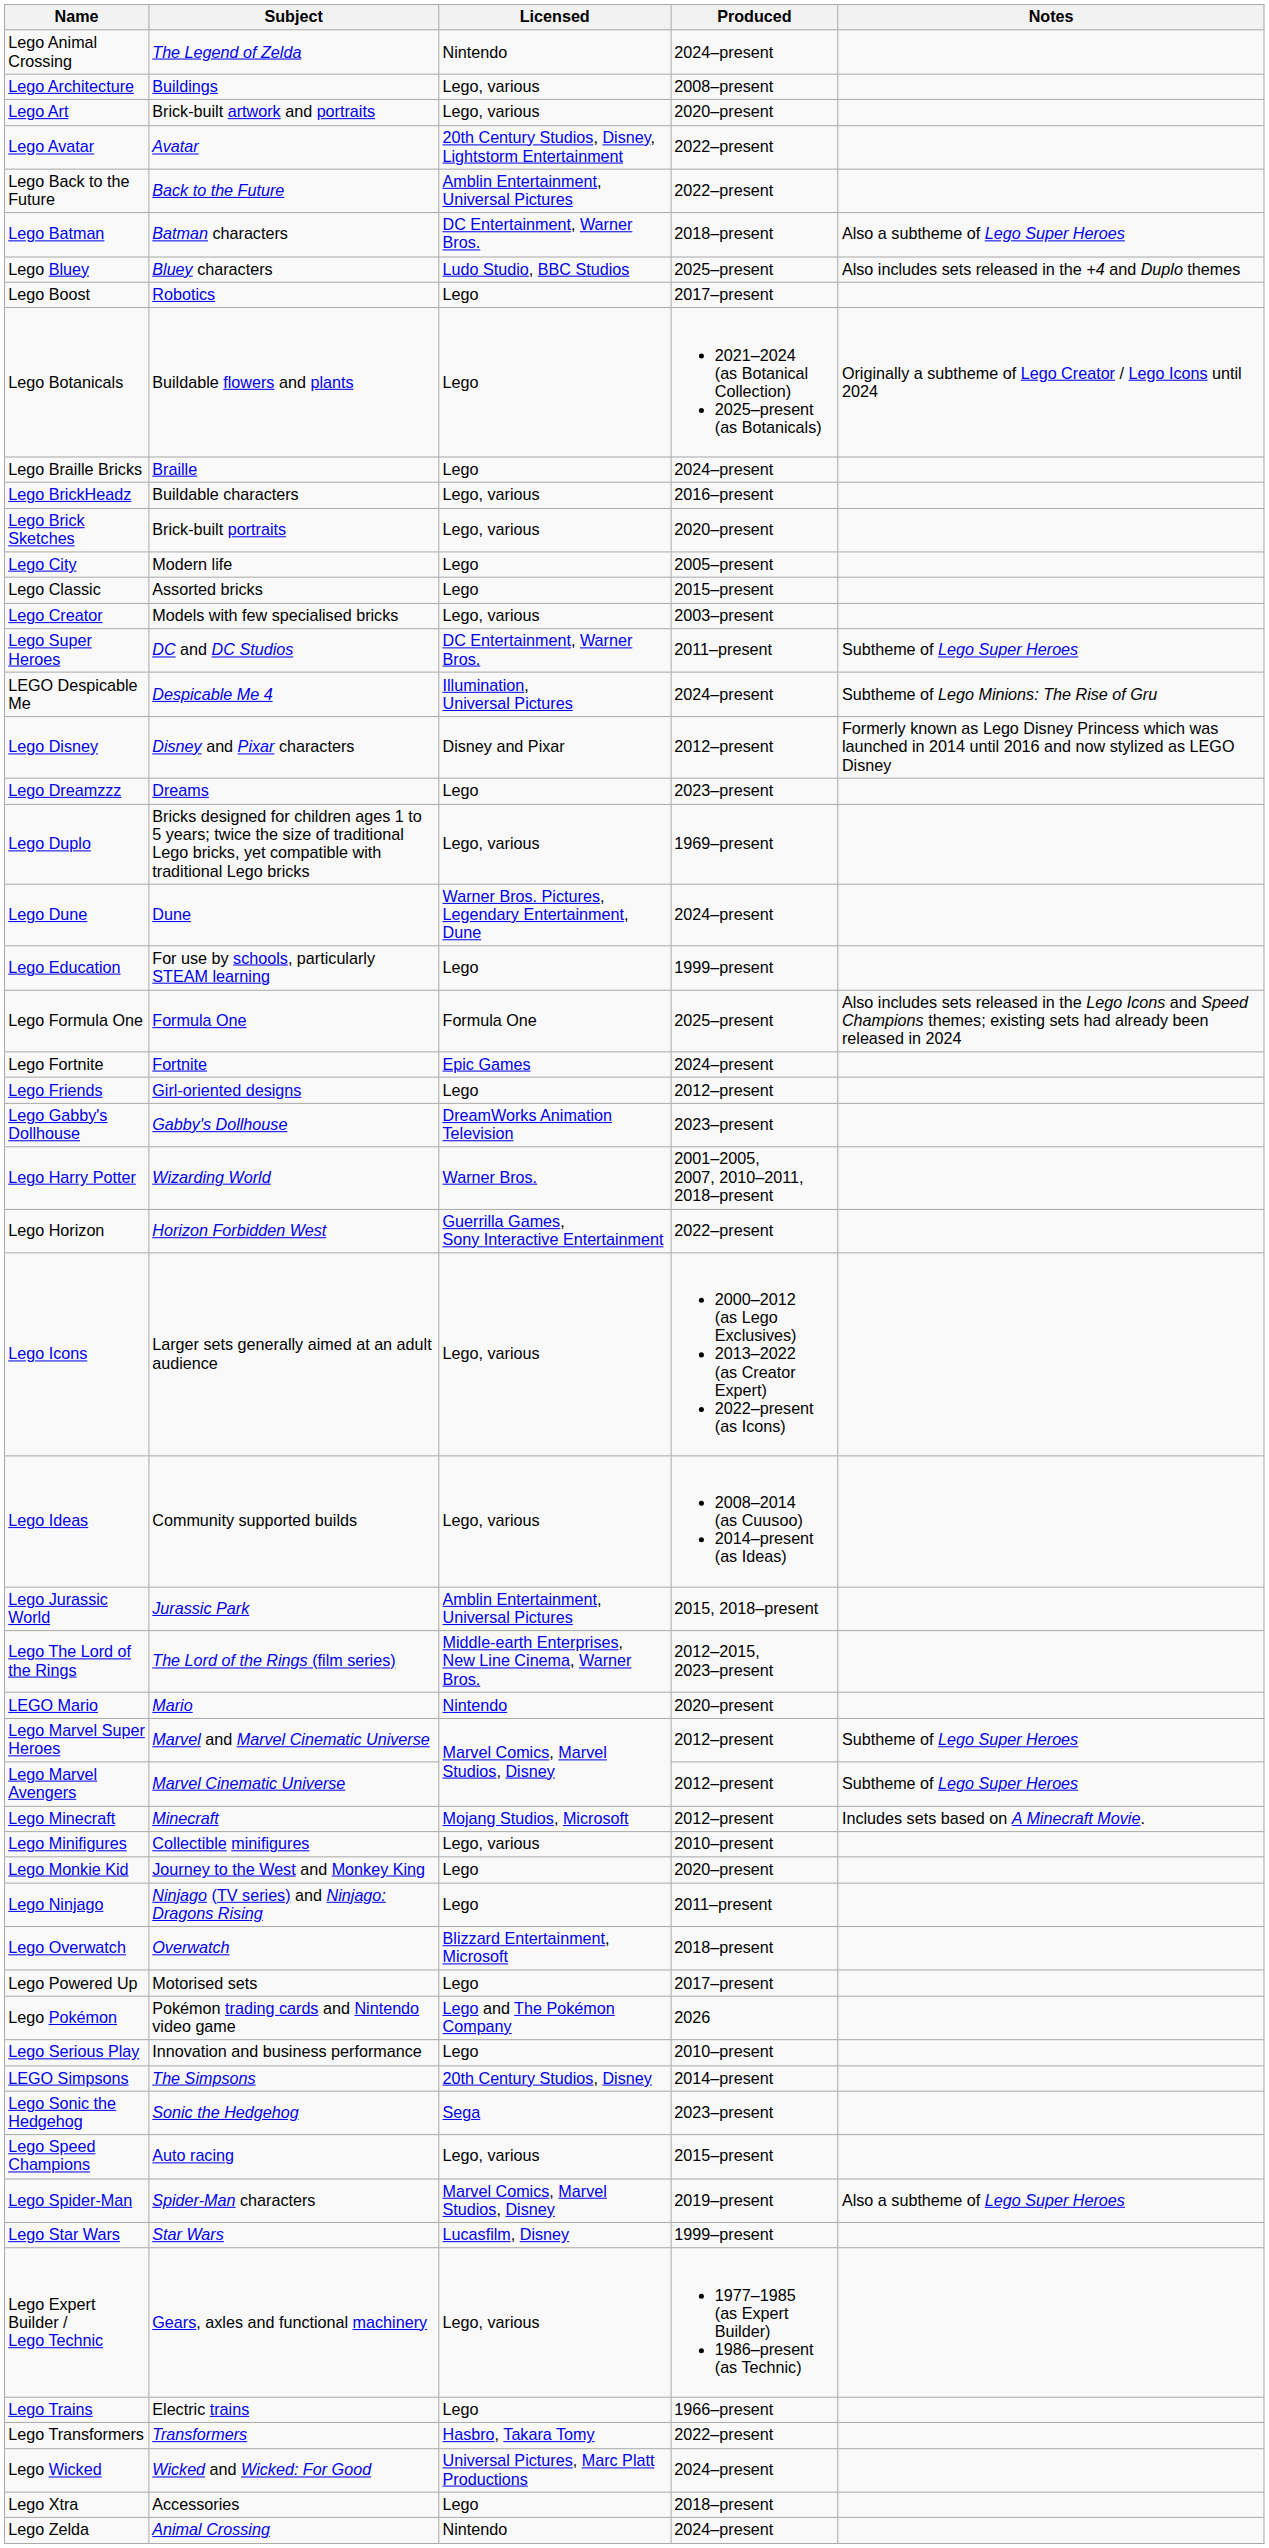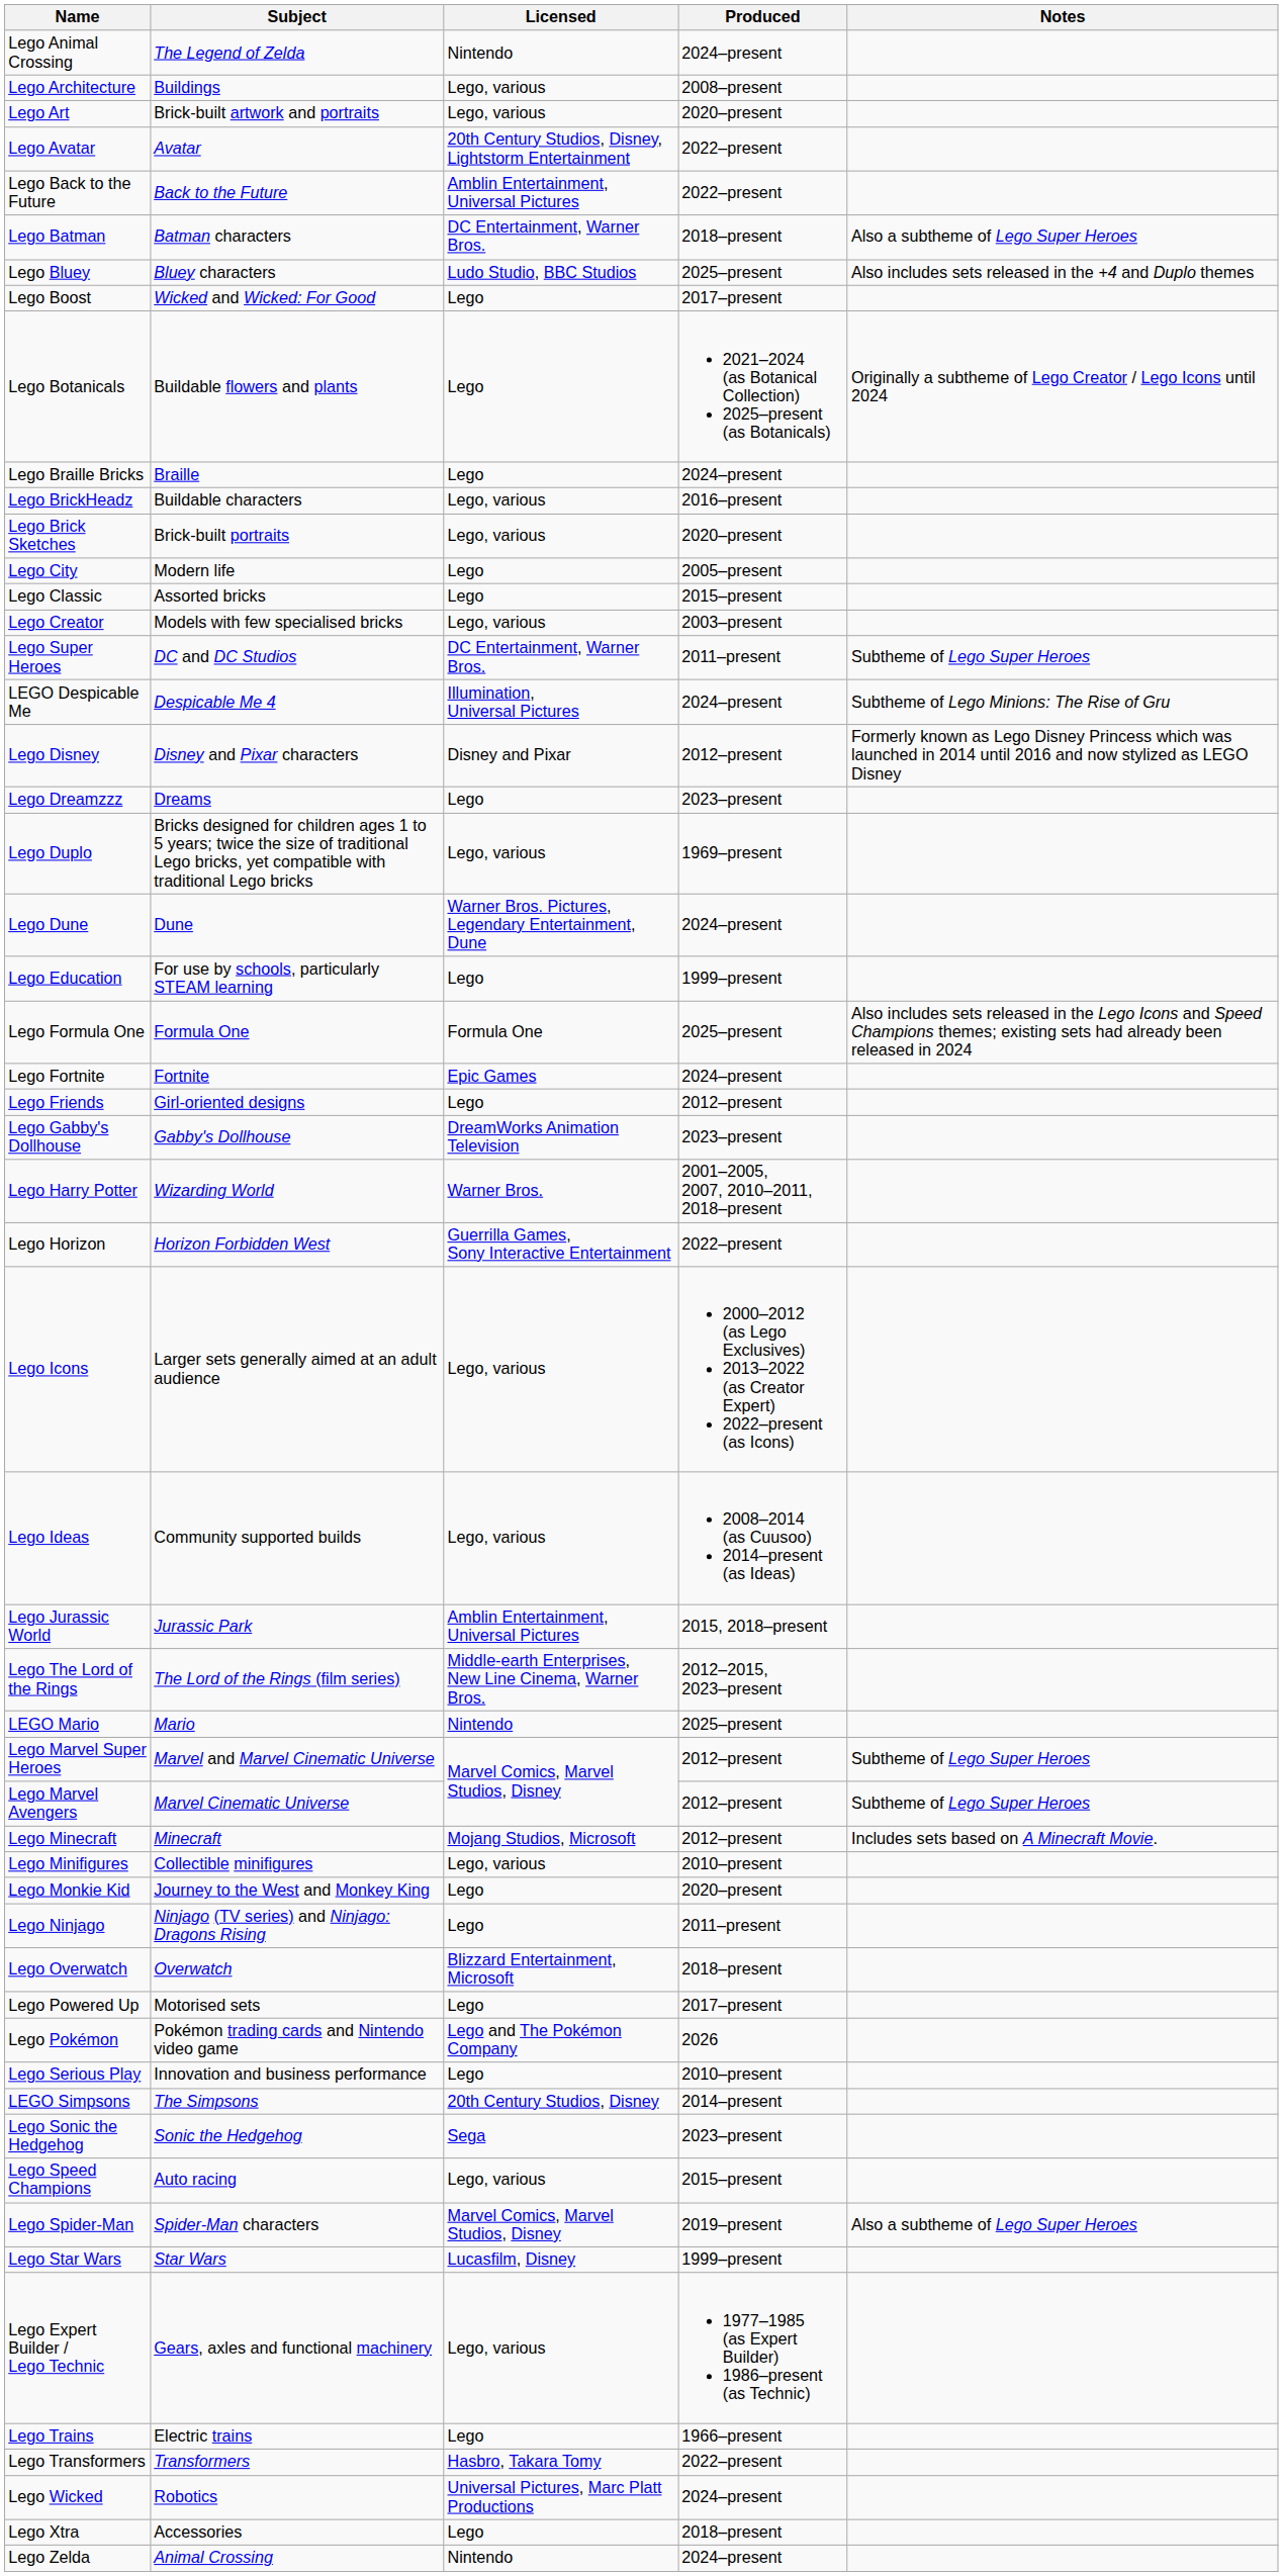Lego Boost | Subject: Robotics -> Wicked and Wicked: For Good
LEGO Mario | Produced: 2020–present -> 2025–present
Lego Wicked | Subject: Wicked and Wicked: For Good -> Robotics
